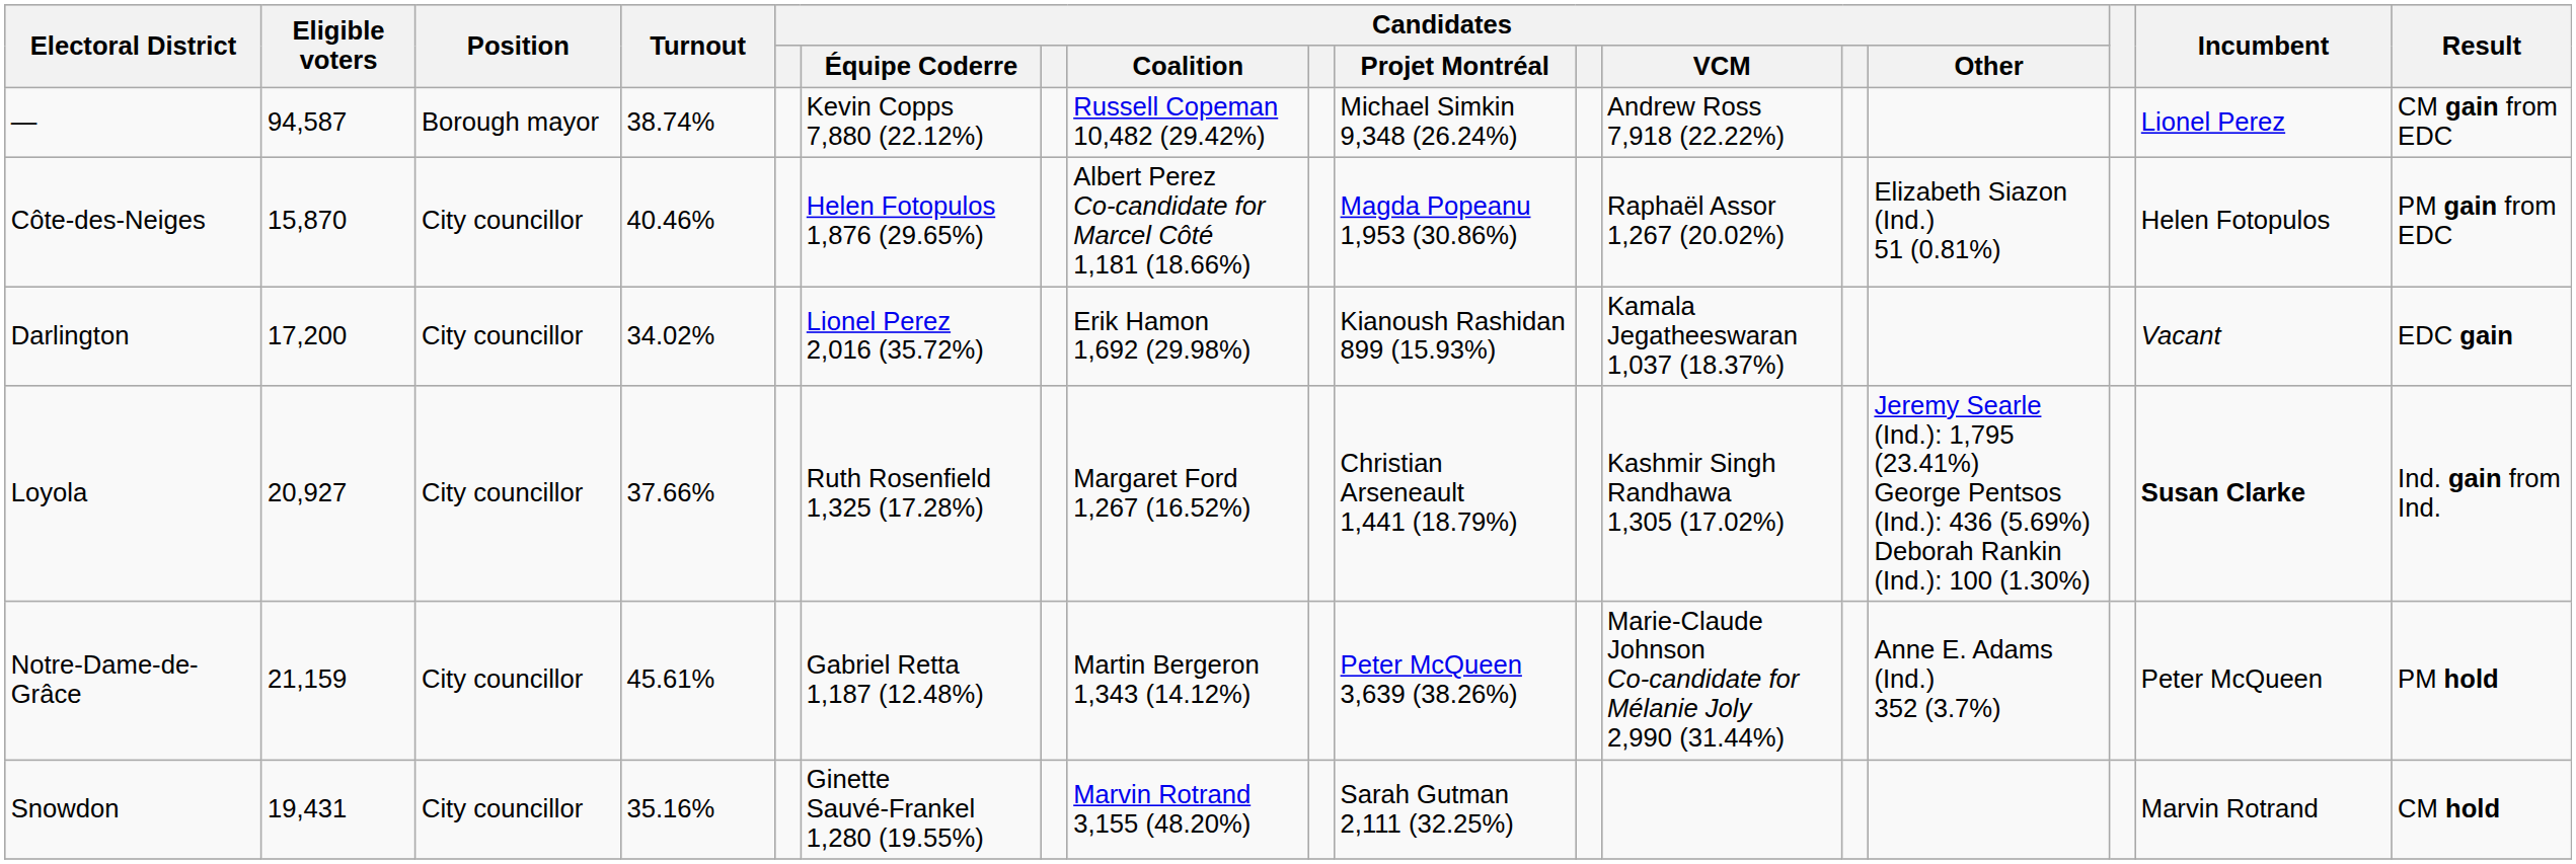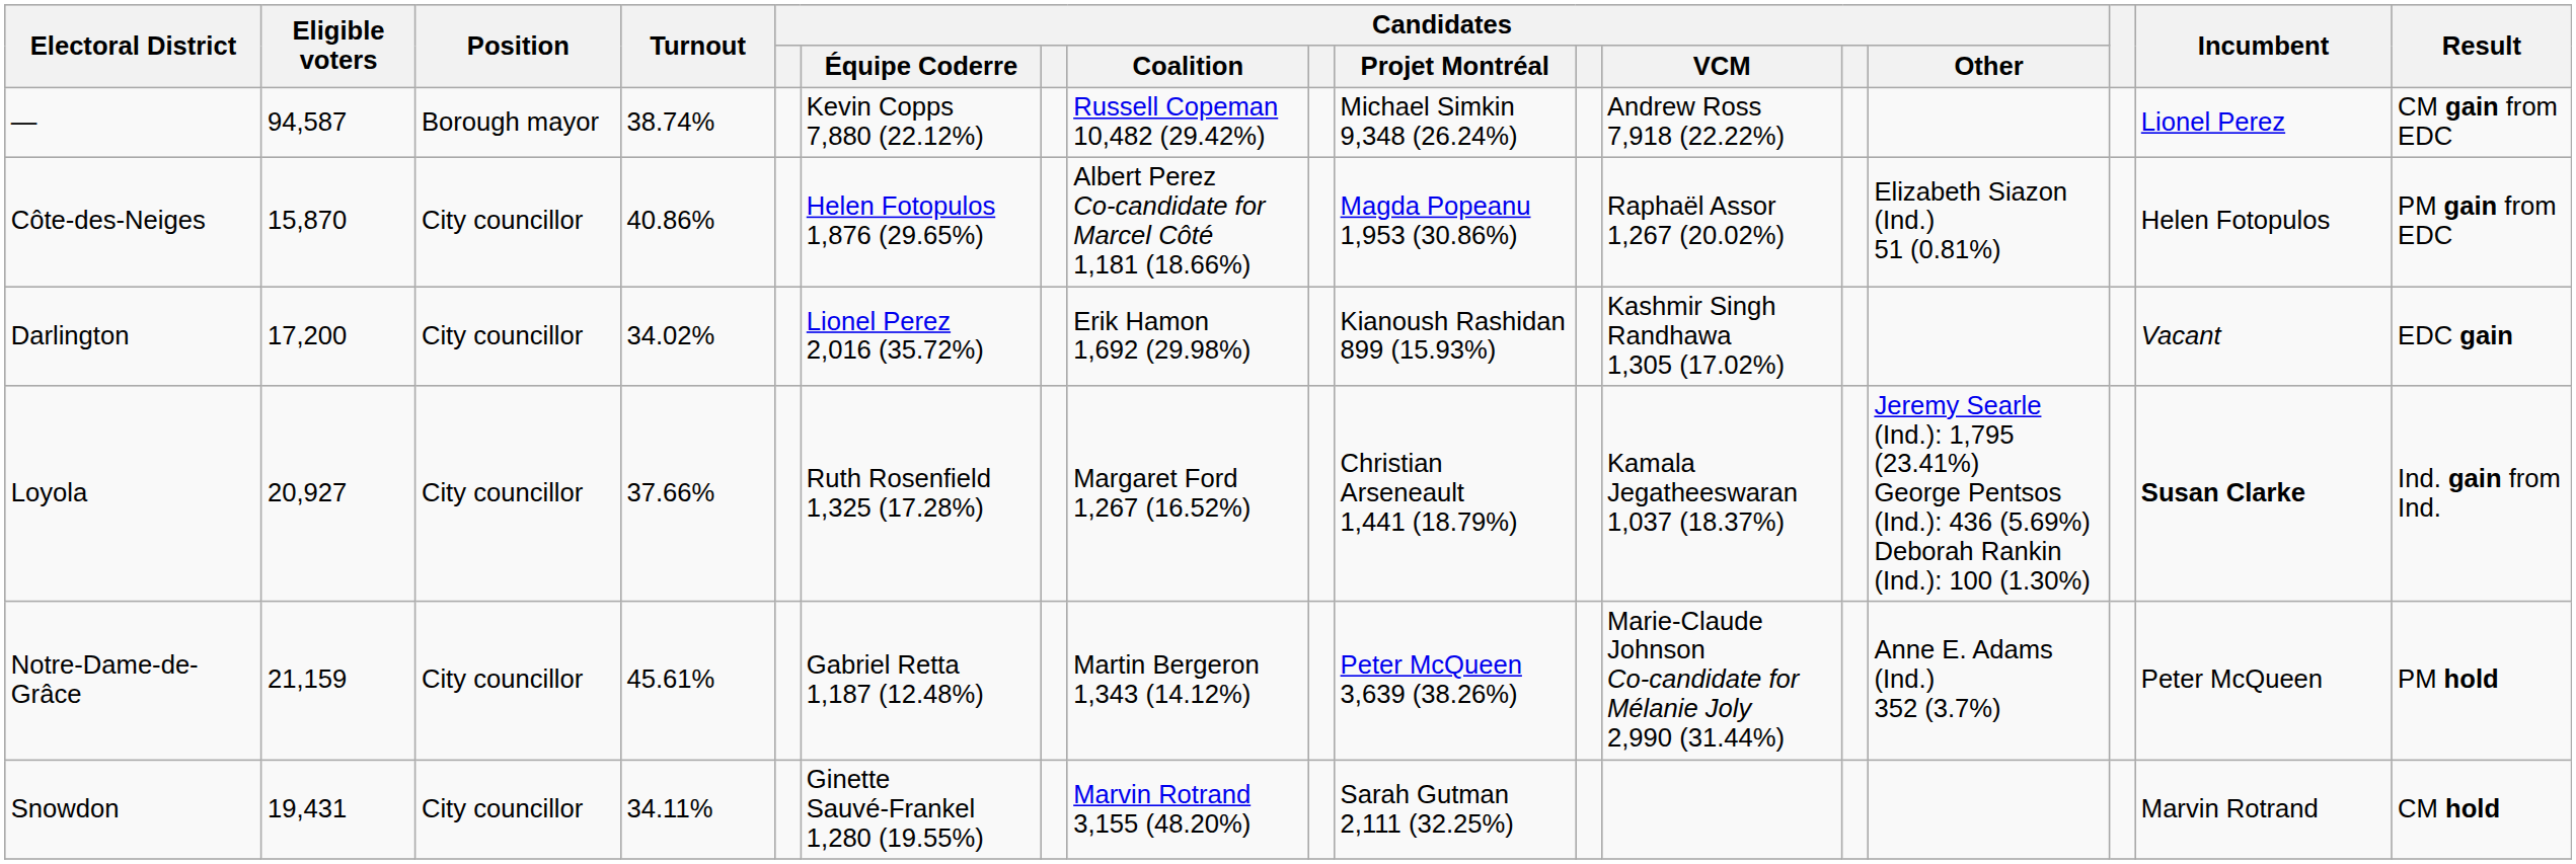Côte-des-Neiges | Turnout: 40.46% -> 40.86%
Darlington | Candidates / VCM: Kamala Jegatheeswaran 1,037 (18.37%) -> Kashmir Singh Randhawa 1,305 (17.02%)
Loyola | Candidates / VCM: Kashmir Singh Randhawa 1,305 (17.02%) -> Kamala Jegatheeswaran 1,037 (18.37%)
Snowdon | Turnout: 35.16% -> 34.11%
